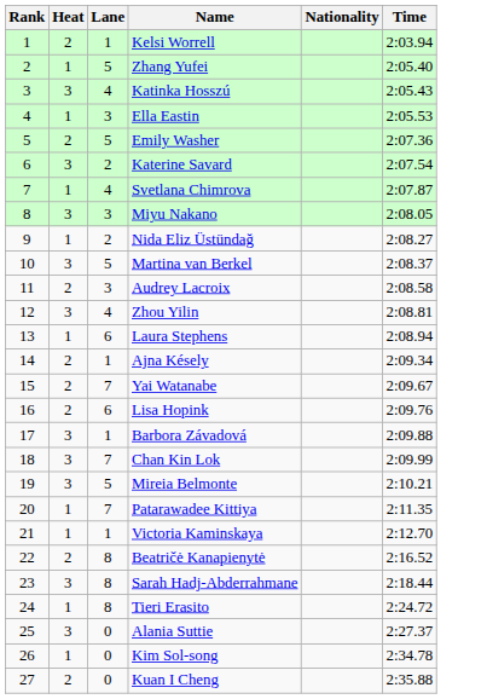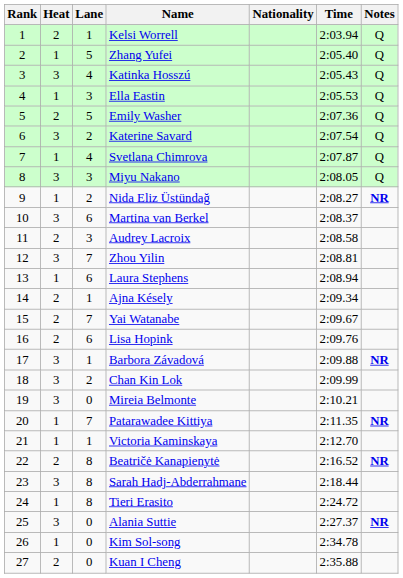+ column: Notes | Q | Q | Q | Q | Q | Q | Q | Q | NR | NR | NR | NR | NR
Martina van Berkel | Lane: 5 -> 6
Zhou Yilin | Lane: 4 -> 7
Chan Kin Lok | Lane: 7 -> 2
Mireia Belmonte | Lane: 5 -> 0
